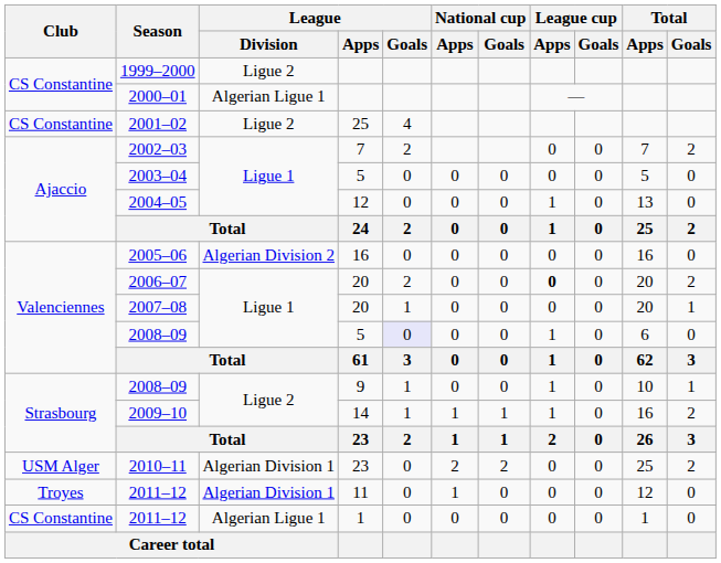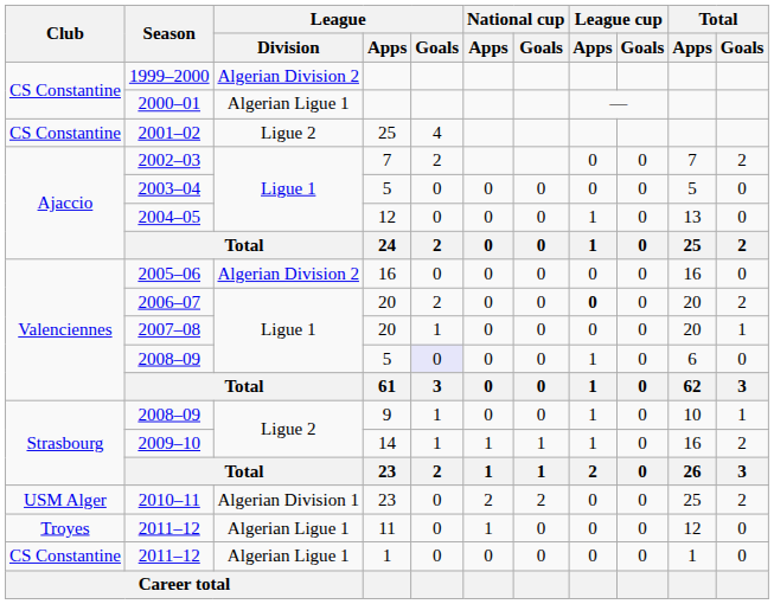1999–2000 | League / Division: Ligue 2 -> Algerian Division 2
2011–12 / 11 | League / Division: Algerian Division 1 -> Algerian Ligue 1
